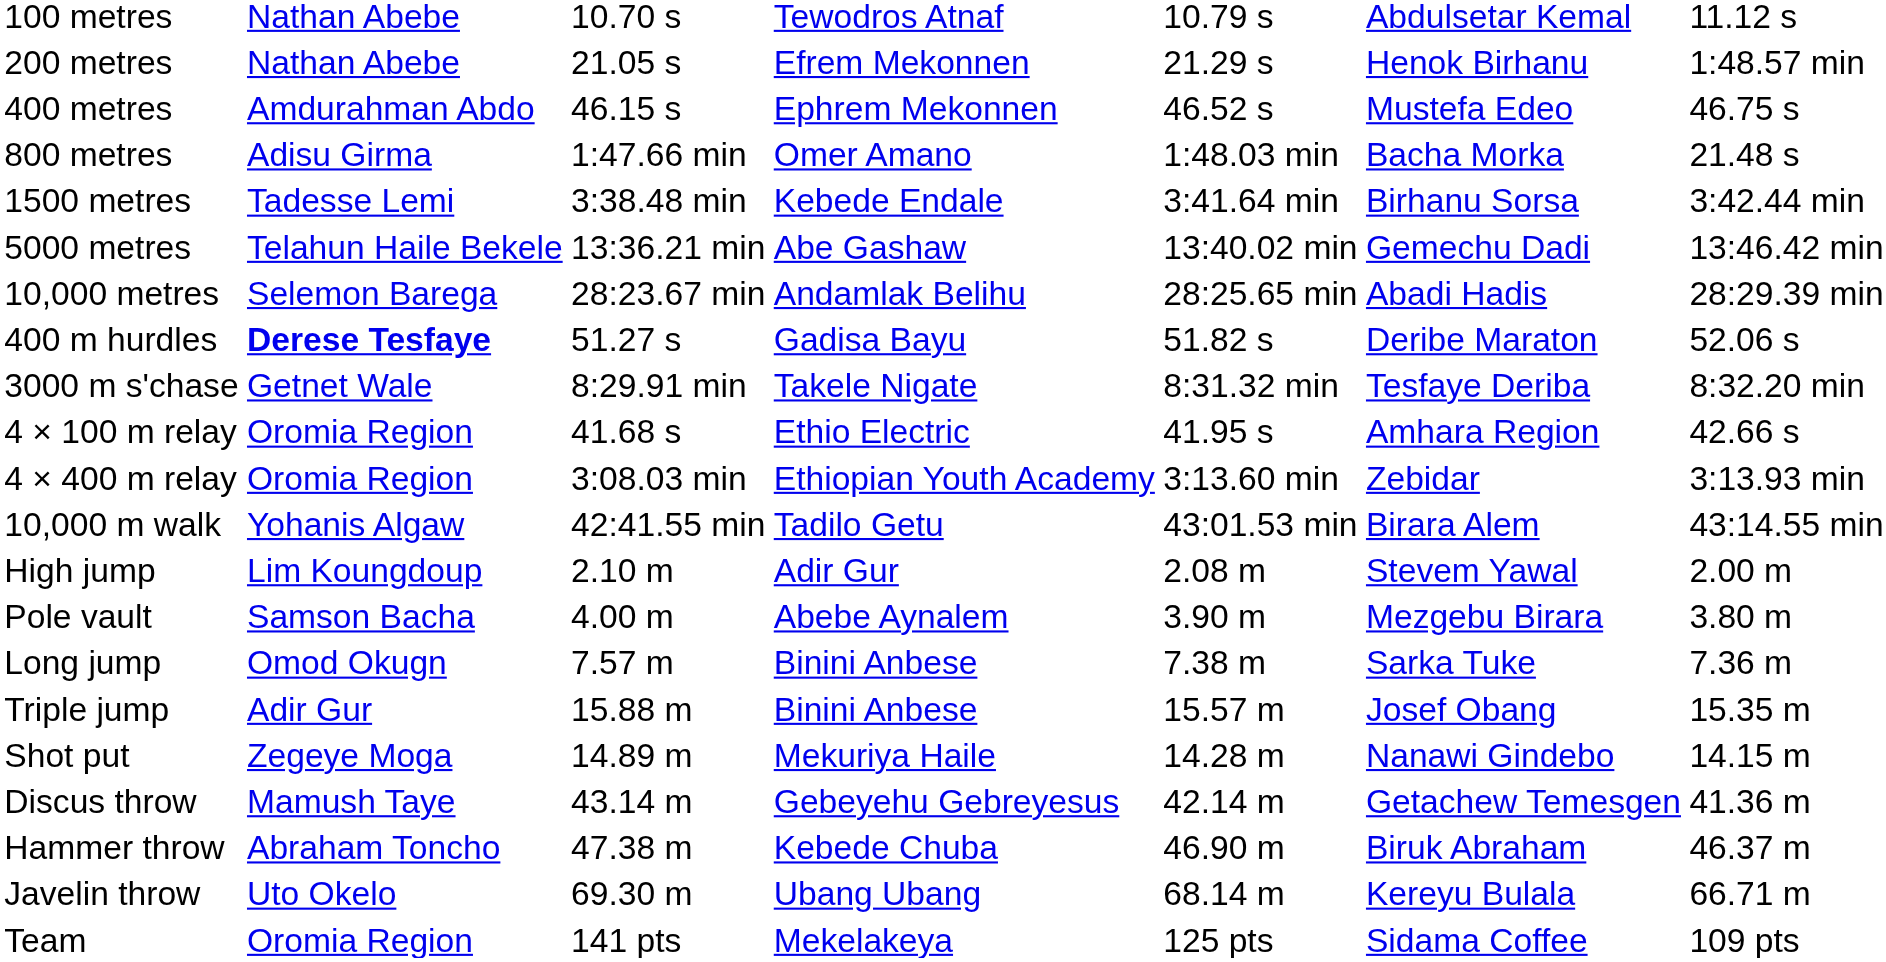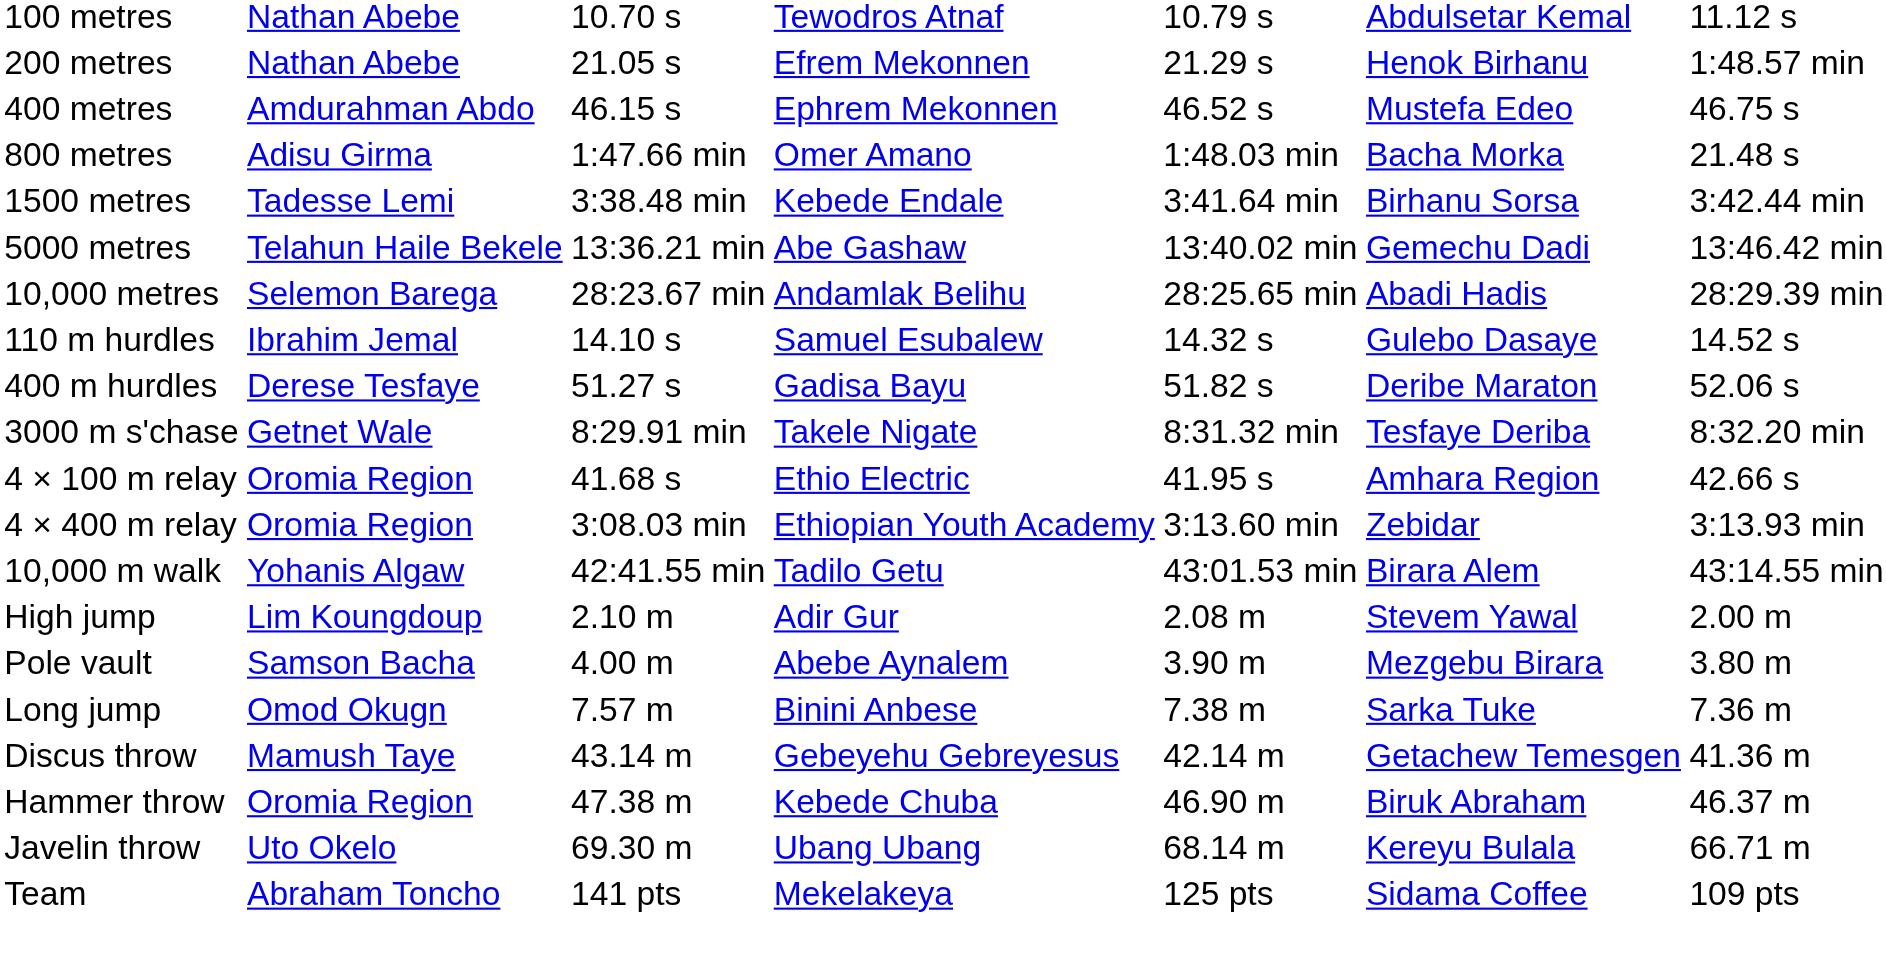+ row: 110 m hurdles | Ibrahim Jemal | 14.10 s | Samuel Esubalew | 14.32 s | Gulebo Dasaye | 14.52 s
400 m hurdles | column 2: bold -> normal
- row: Triple jump | Adir Gur | 15.88 m | Binini Anbese | 15.57 m | Josef Obang | 15.35 m
- row: Shot put | Zegeye Moga | 14.89 m | Mekuriya Haile | 14.28 m | Nanawi Gindebo | 14.15 m
Hammer throw | column 2: Abraham Toncho -> Oromia Region
Team | column 2: Oromia Region -> Abraham Toncho
